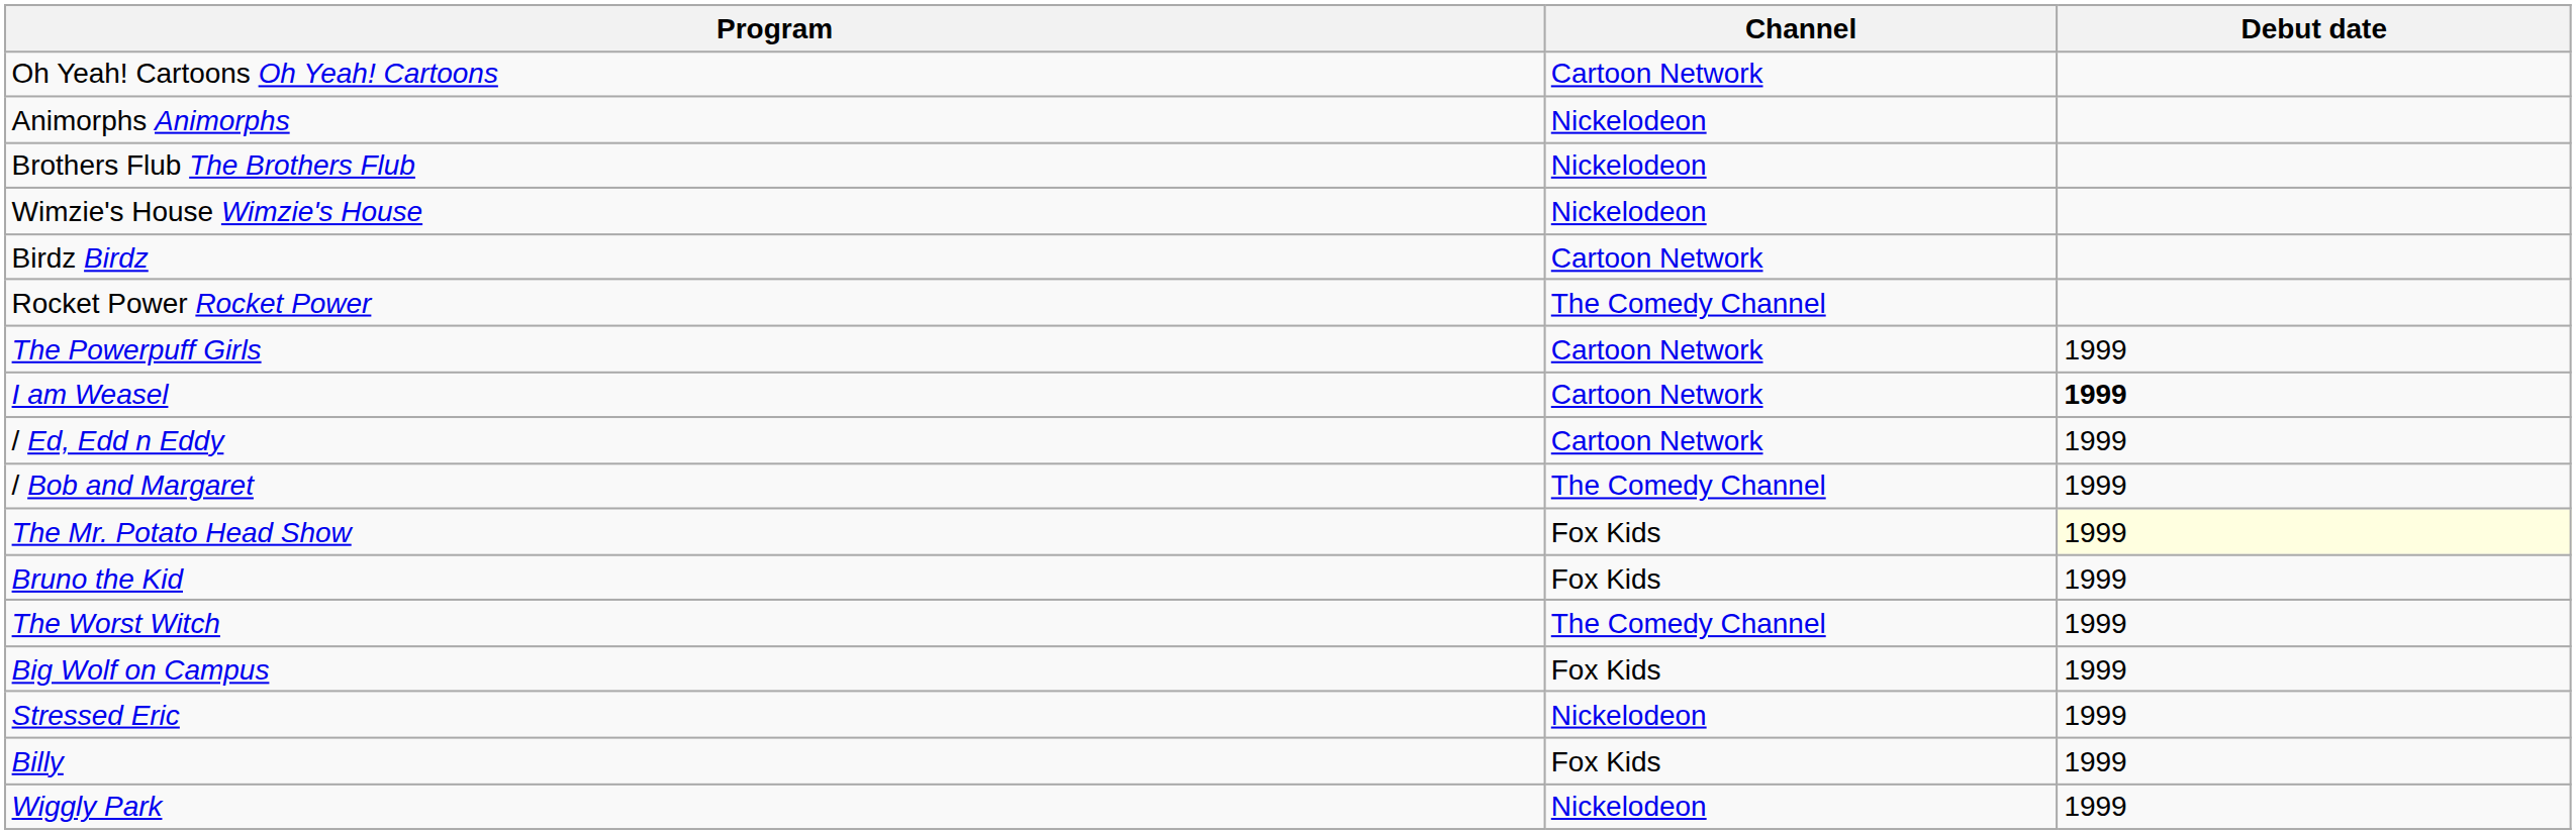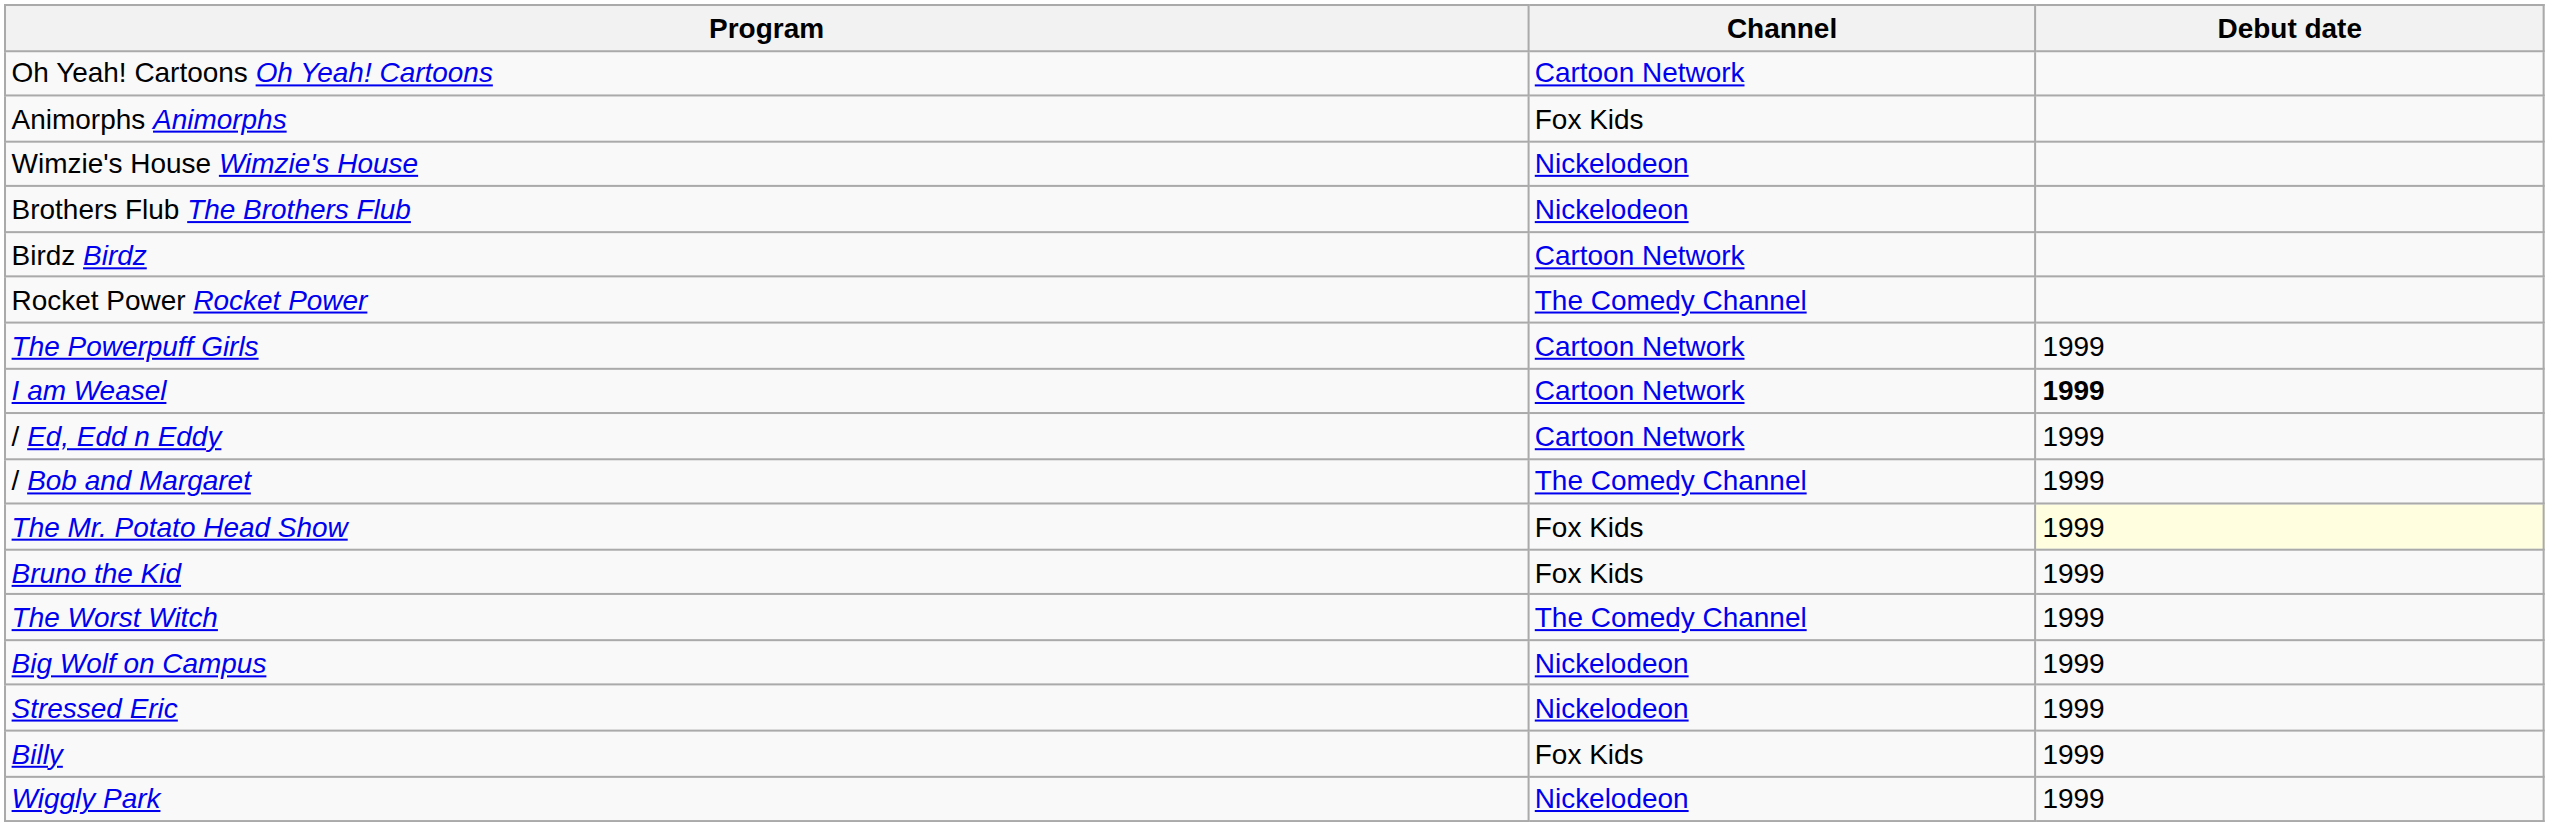Animorphs Animorphs | Channel: Nickelodeon -> Fox Kids
rows swapped: Brothers Flub The Brothers Flub <-> Wimzie's House Wimzie's House
Big Wolf on Campus | Channel: Fox Kids -> Nickelodeon
